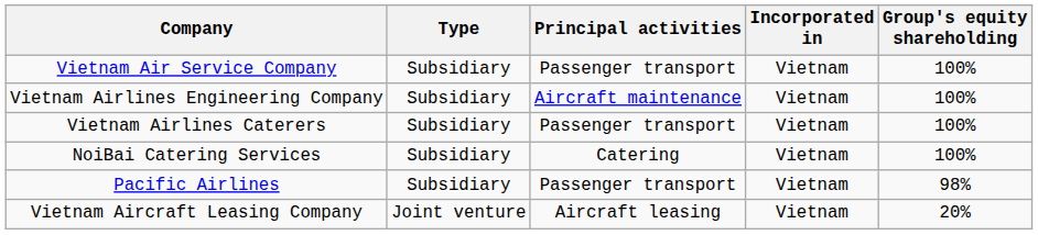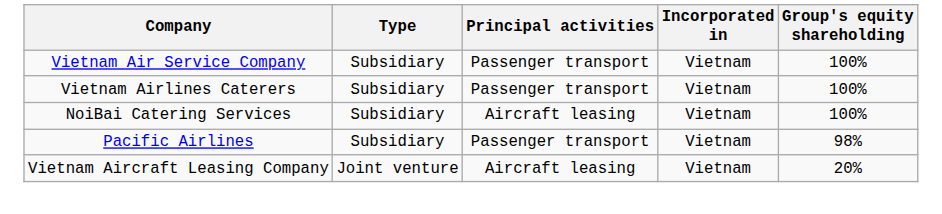- row: Vietnam Airlines Engineering Company | Subsidiary | Aircraft maintenance | Vietnam | 100%
NoiBai Catering Services | Principal activities: Catering -> Aircraft leasing
